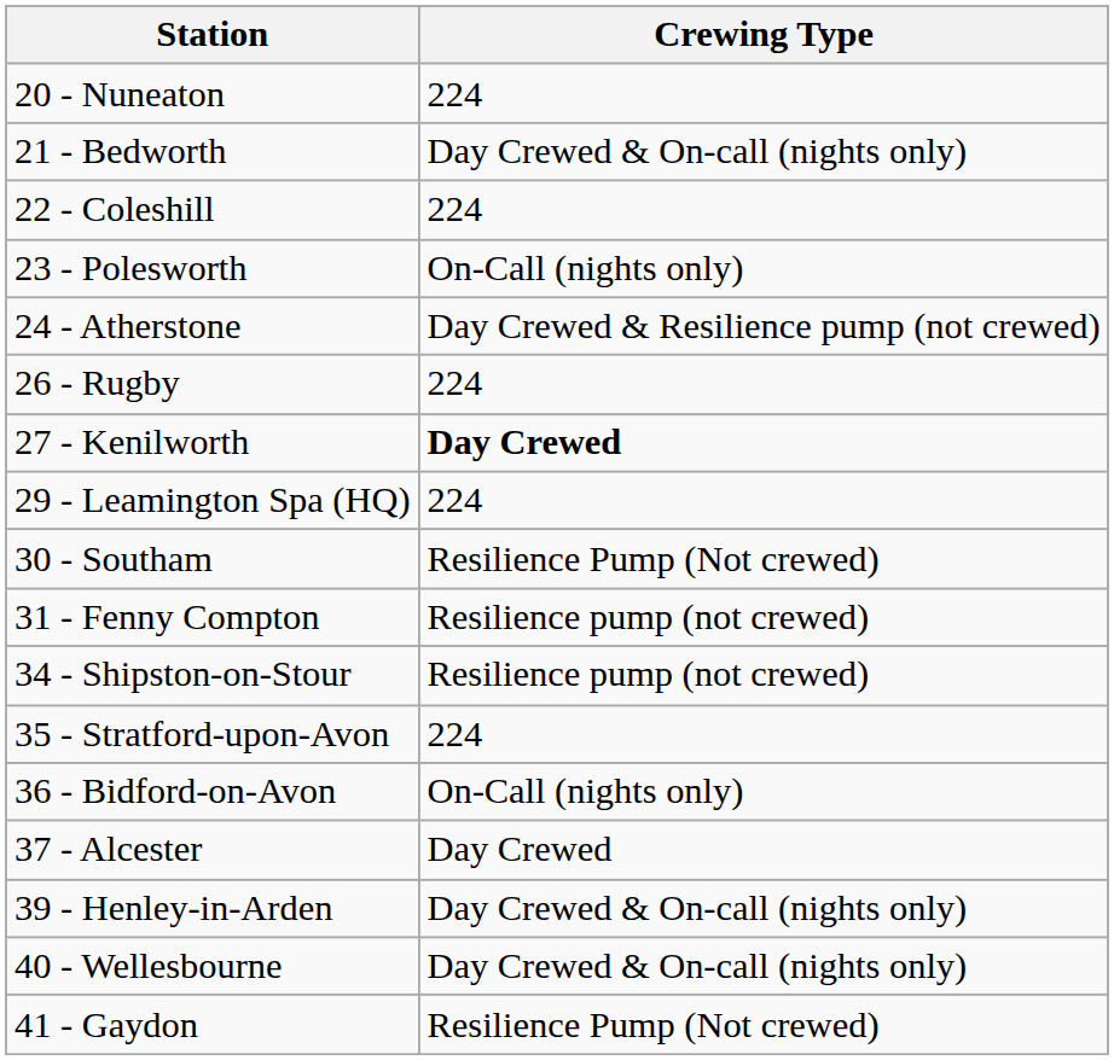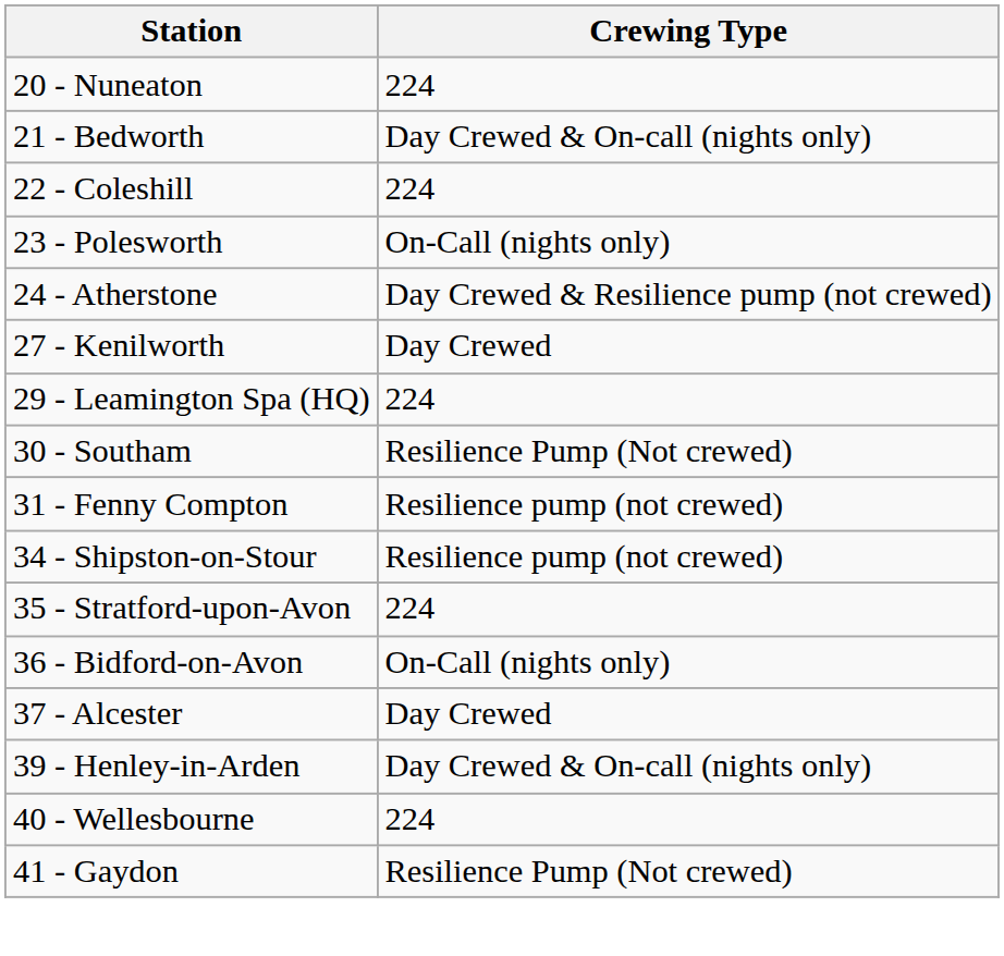- row: 26 - Rugby | 224
27 - Kenilworth | Crewing Type: bold -> normal
40 - Wellesbourne | Crewing Type: Day Crewed & On-call (nights only) -> 224
